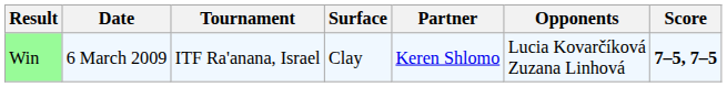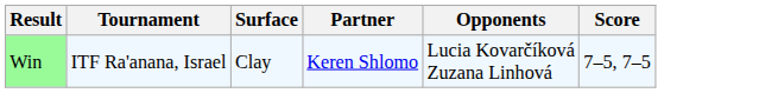- column: Date | 6 March 2009
Win | Score: bold -> normal
